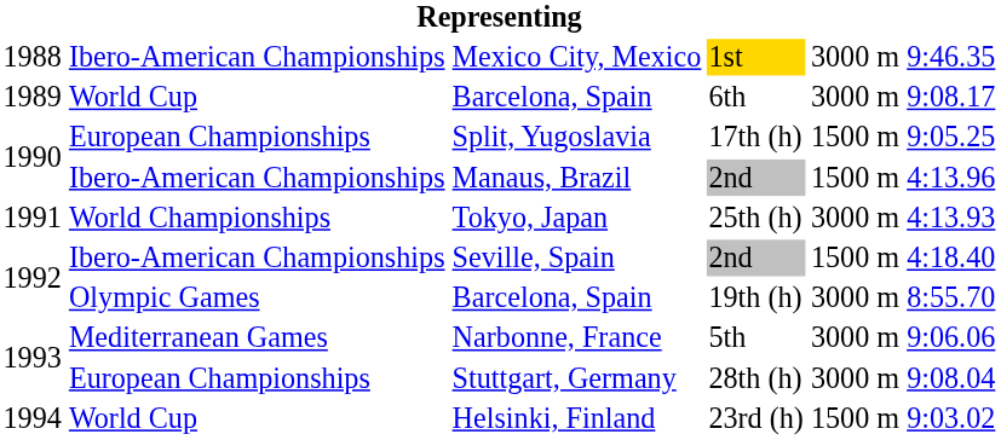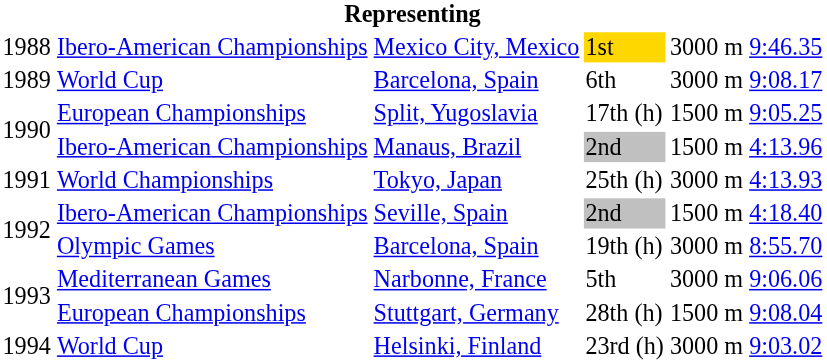Stuttgart, Germany | column 5: 3000 m -> 1500 m
Helsinki, Finland | column 5: 1500 m -> 3000 m
